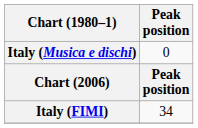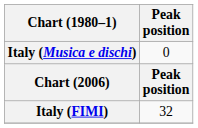Italy (FIMI) | Peak position: 34 -> 32
